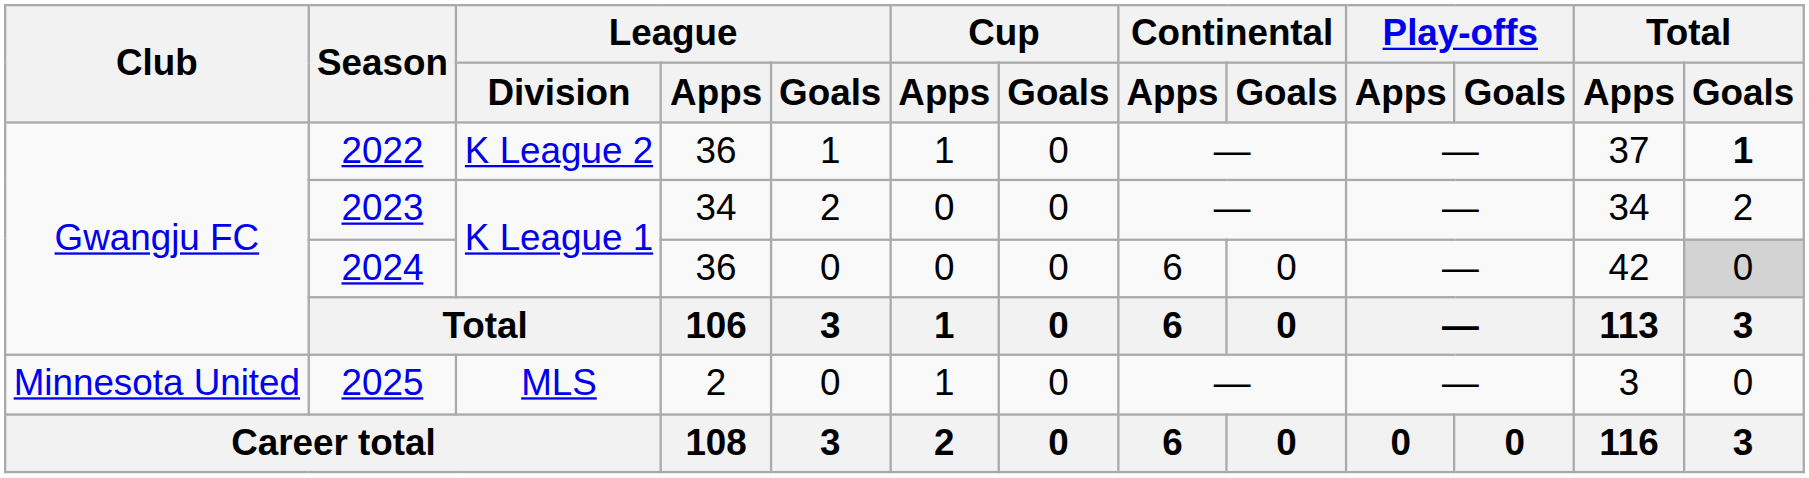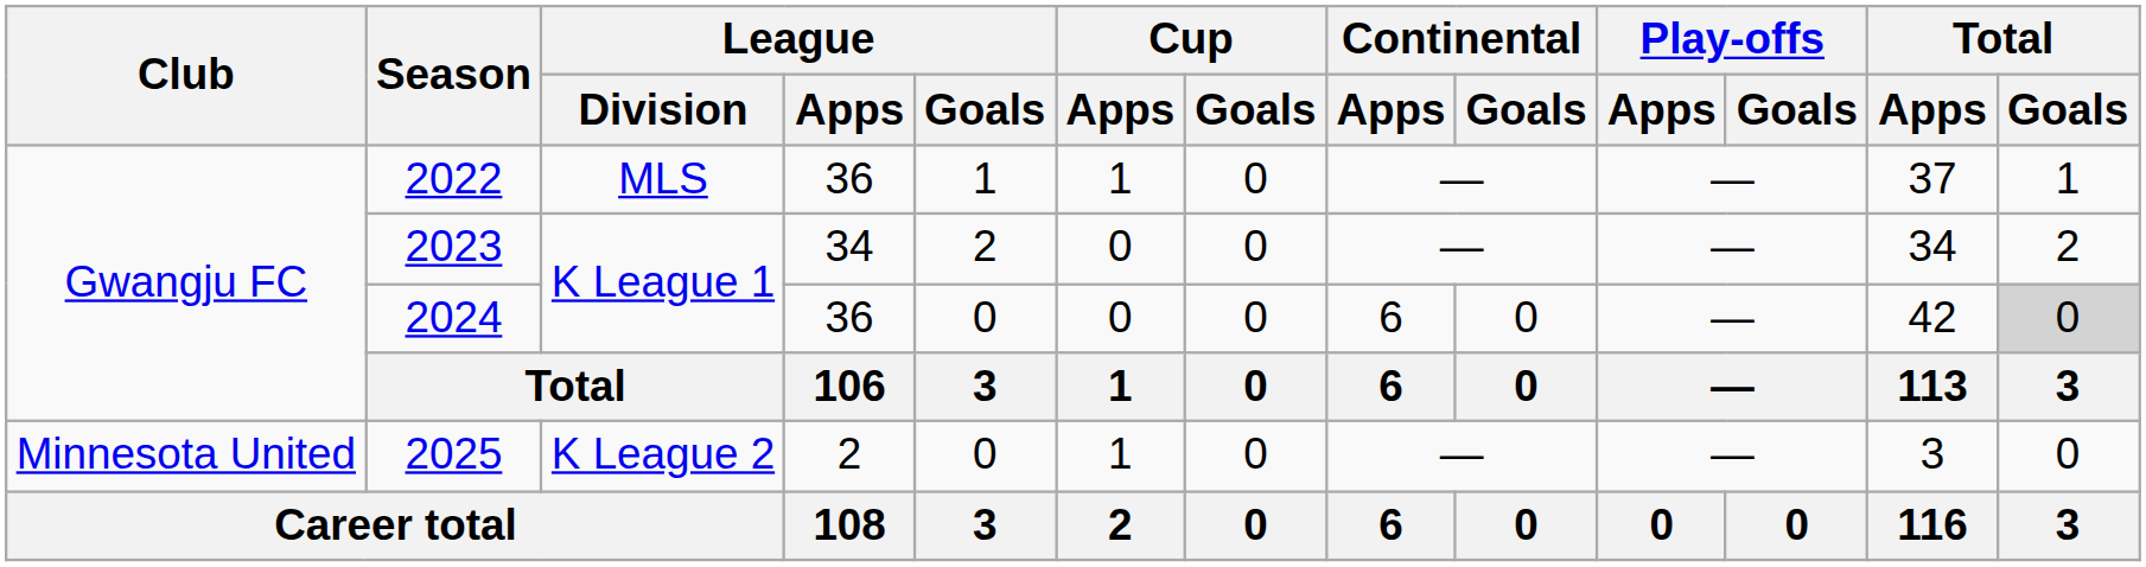2022 | League / Division: K League 2 -> MLS
2022 | Total / Goals: bold -> normal
2025 | League / Division: MLS -> K League 2
